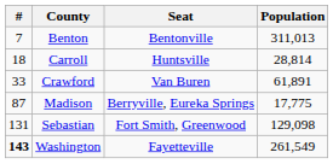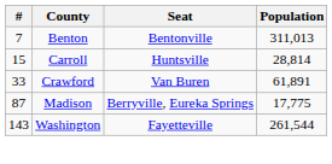Carroll | #: 18 -> 15
- row: 131 | Sebastian | Fort Smith, Greenwood | 129,098
Washington | #: bold -> normal
Washington | Population: 261,549 -> 261,544
